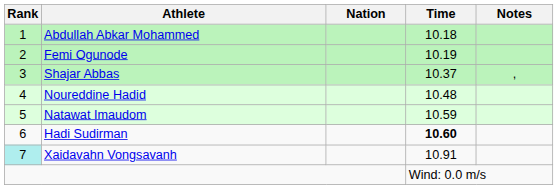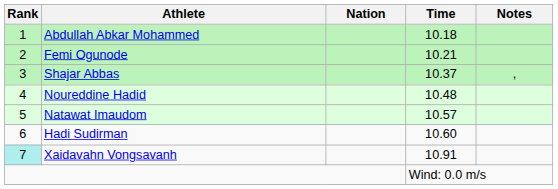Femi Ogunode | Time: 10.19 -> 10.21
Natawat Imaudom | Time: 10.59 -> 10.57
Hadi Sudirman | Time: bold -> normal
